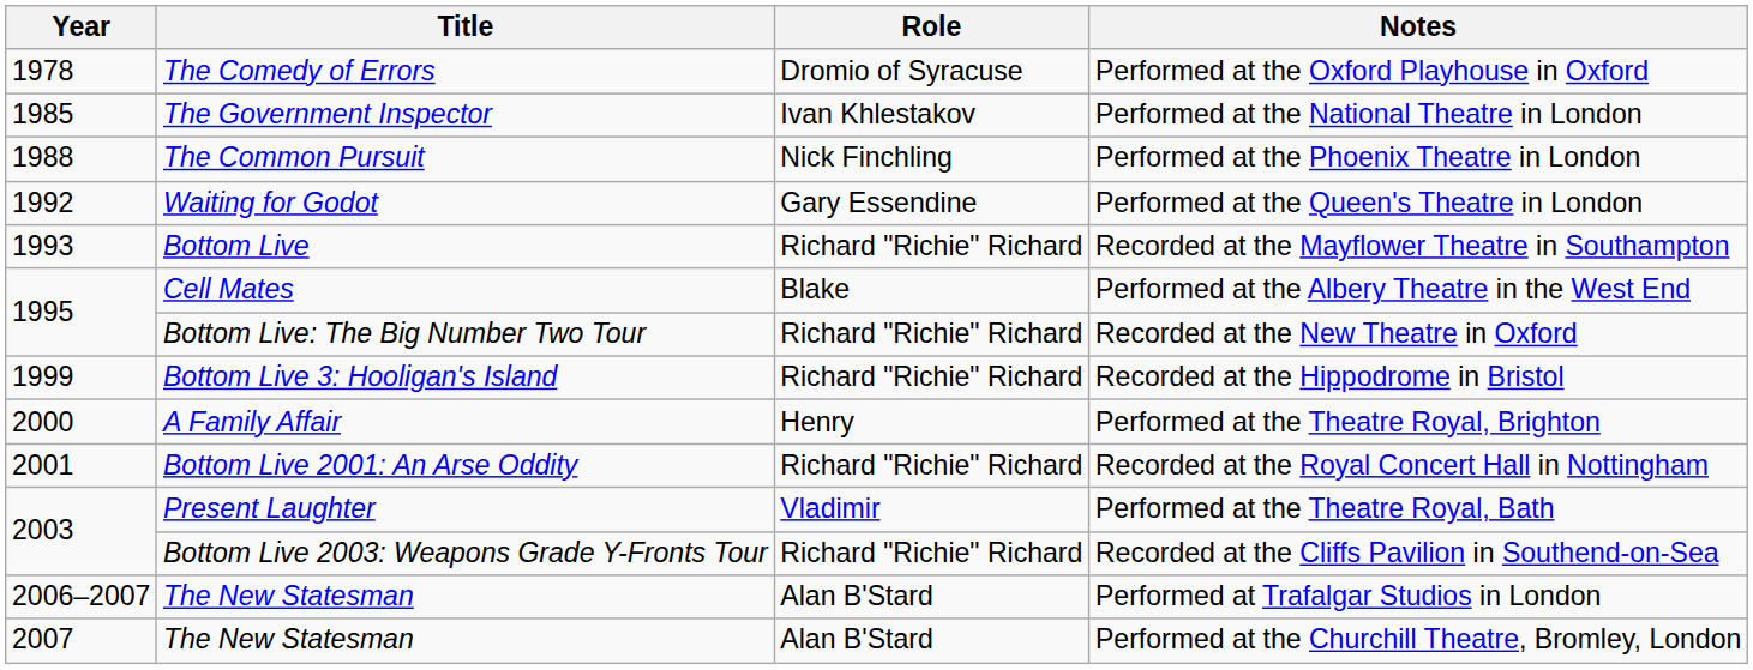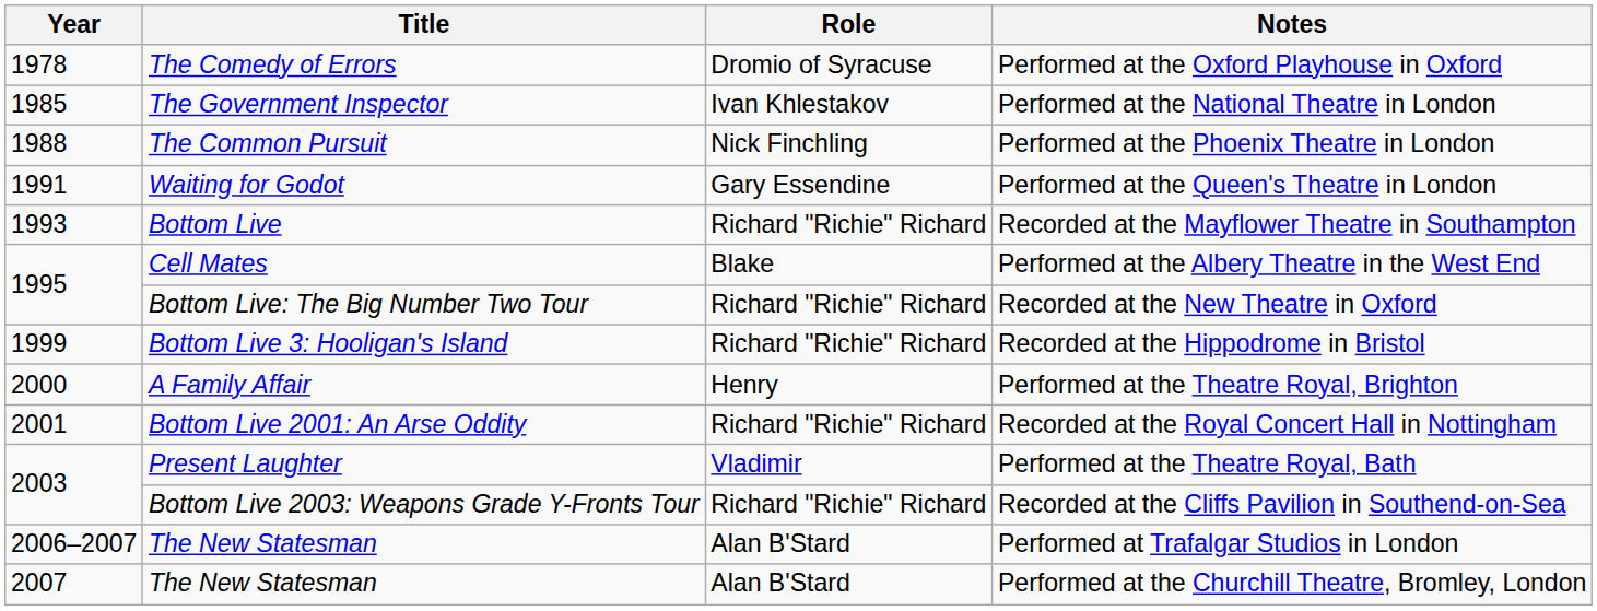Performed at the Queen's Theatre in London | Year: 1992 -> 1991
